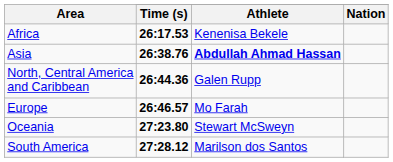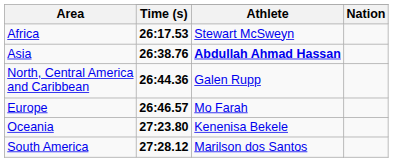Africa | Athlete: Kenenisa Bekele -> Stewart McSweyn
Oceania | Athlete: Stewart McSweyn -> Kenenisa Bekele
